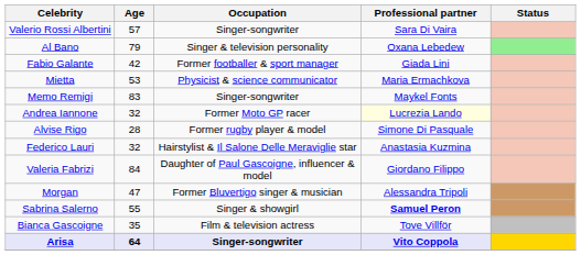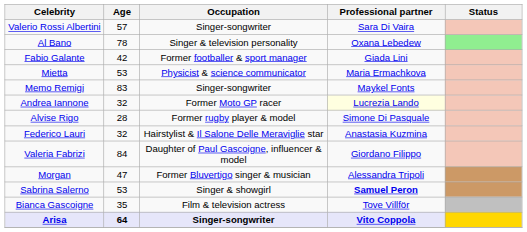Al Bano | Age: 79 -> 78
Sabrina Salerno | Age: 55 -> 53
